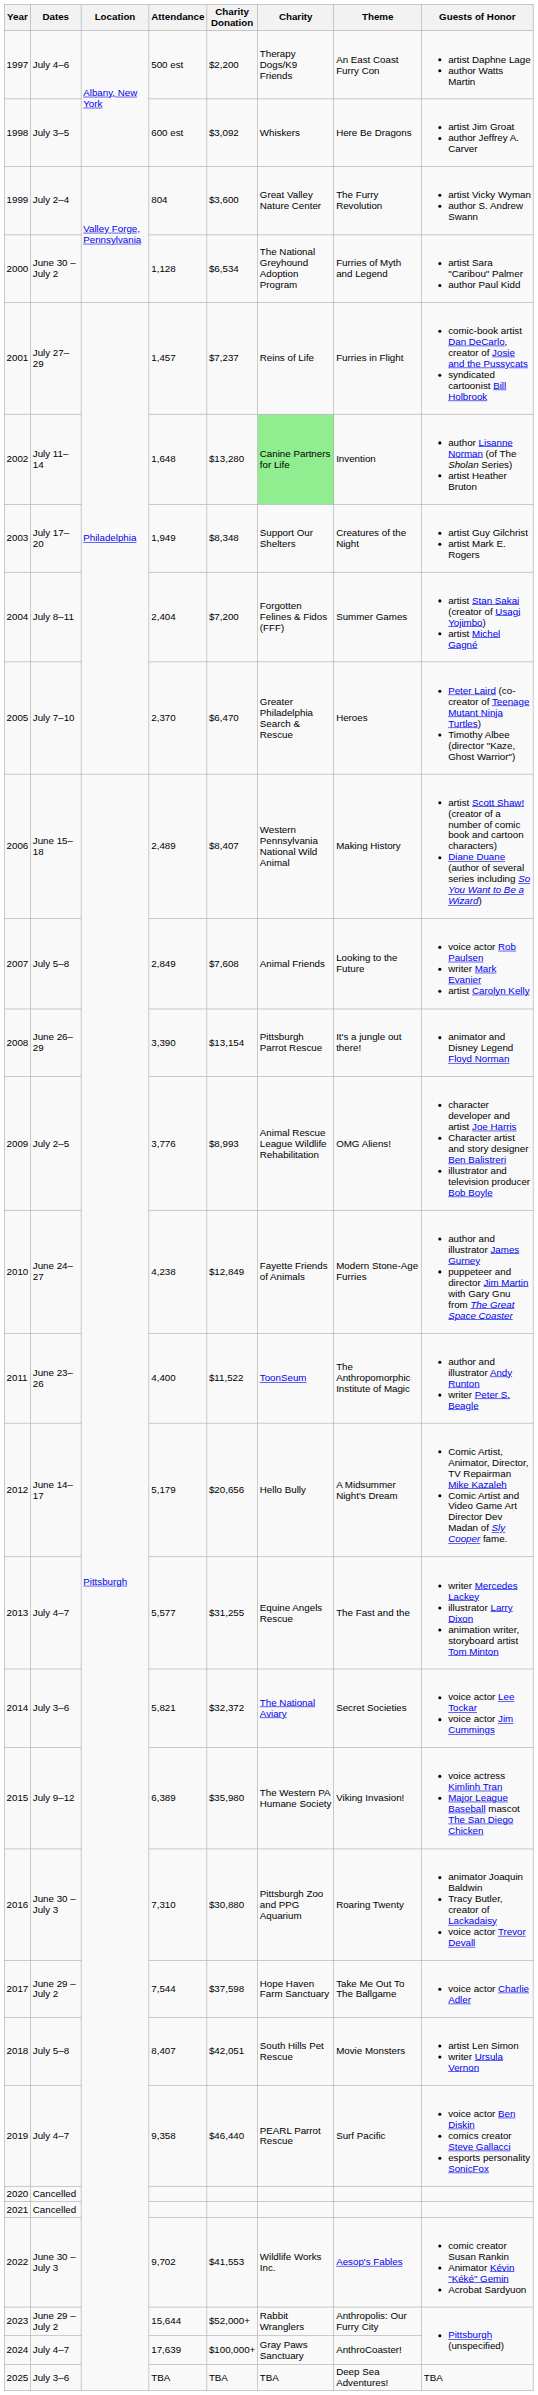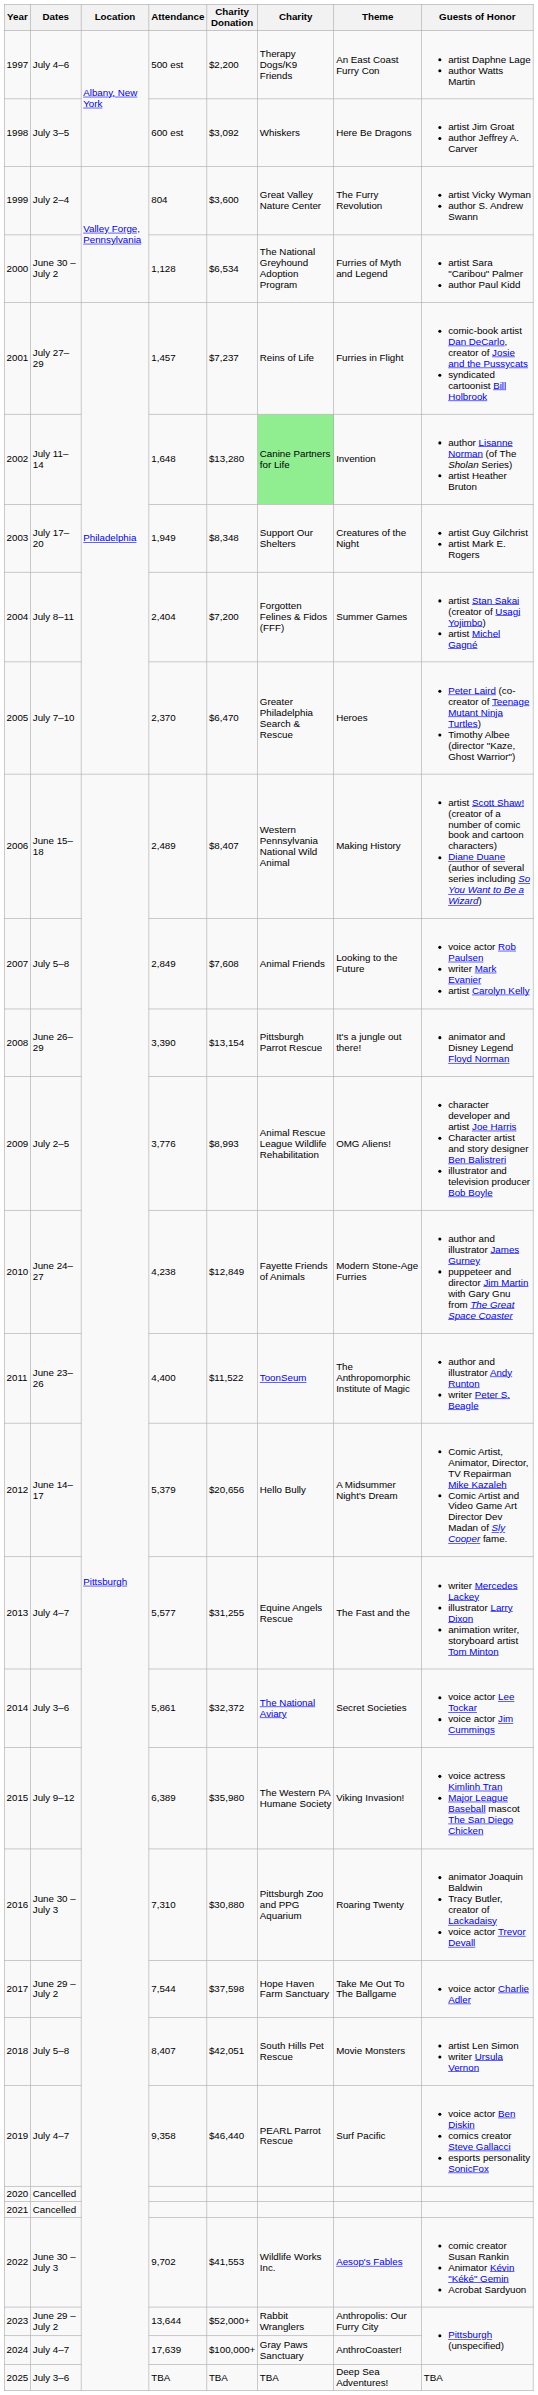2012 | Attendance: 5,179 -> 5,379
2014 | Attendance: 5,821 -> 5,861
2023 | Attendance: 15,644 -> 13,644
